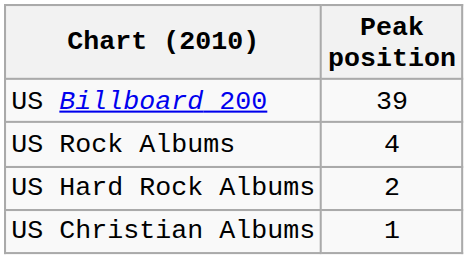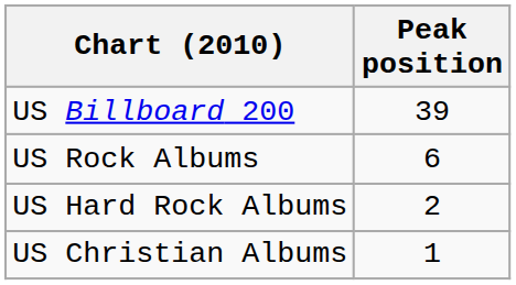US Rock Albums | Peak position: 4 -> 6
